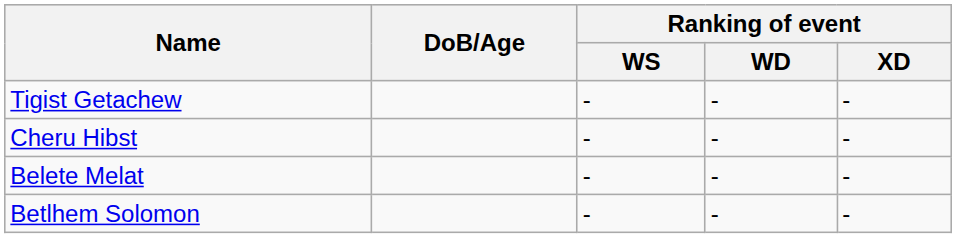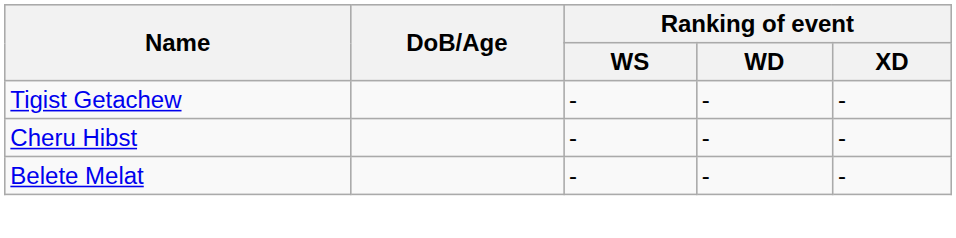- row: Betlhem Solomon | - | - | -
